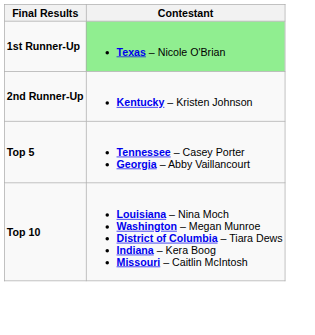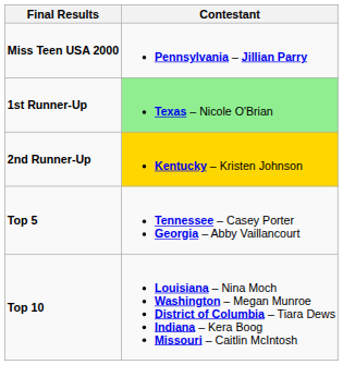+ row: Miss Teen USA 2000 | Pennsylvania – Jillian Parry
2nd Runner-Up | Contestant: no background -> gold background
